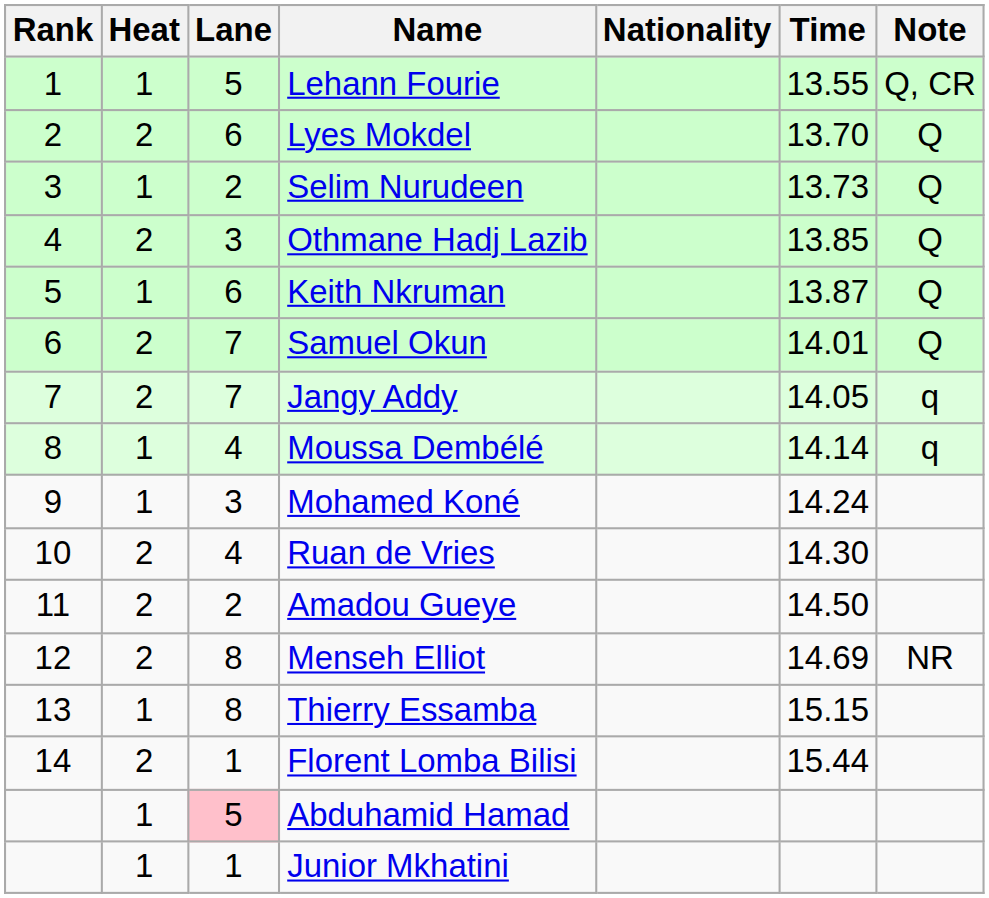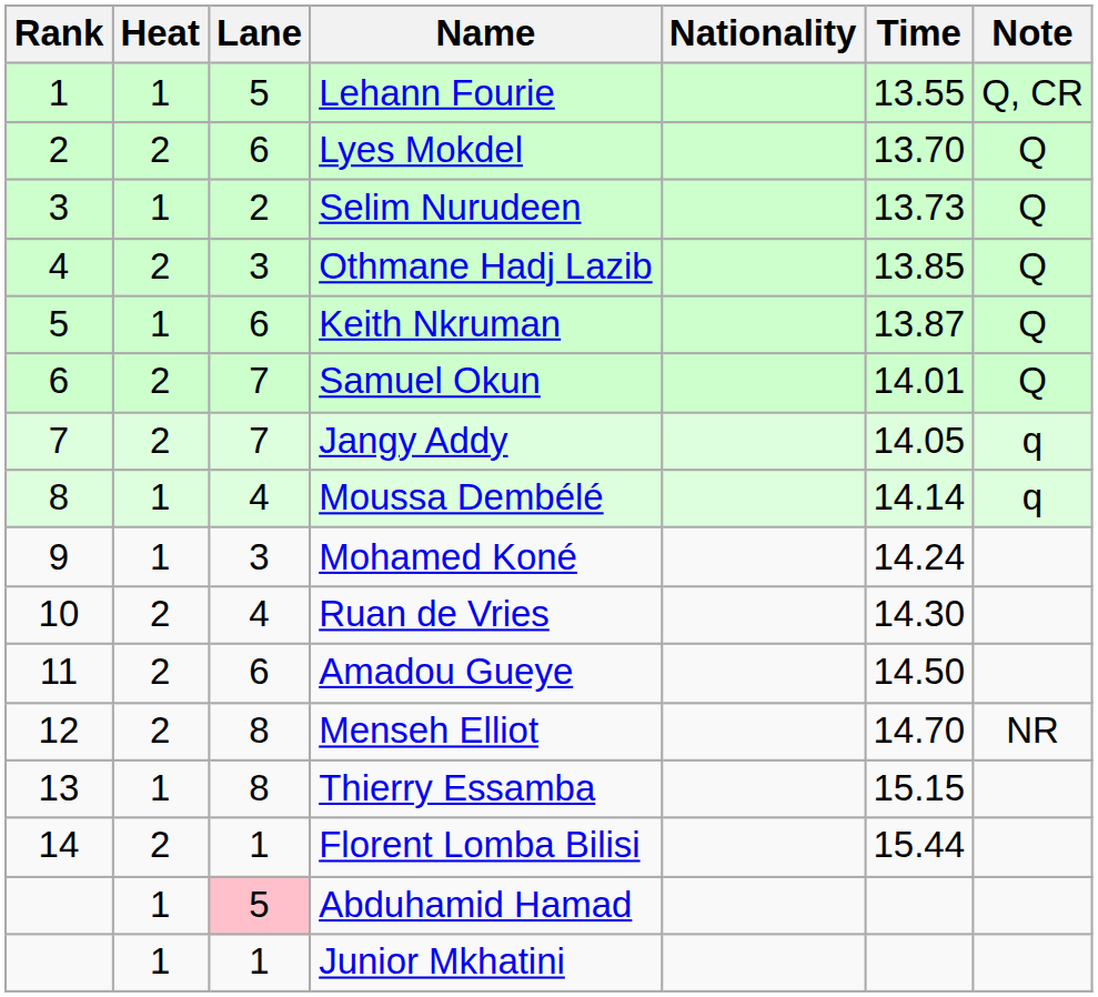Amadou Gueye | Lane: 2 -> 6
Menseh Elliot | Time: 14.69 -> 14.70
